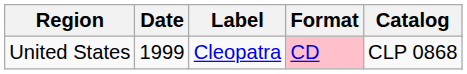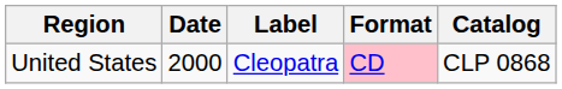United States | Date: 1999 -> 2000
